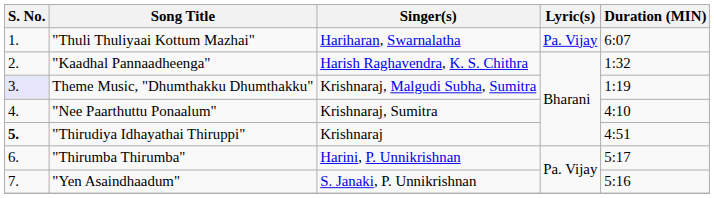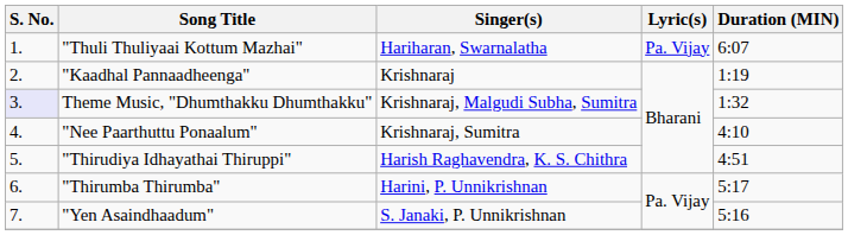"Kaadhal Pannaadheenga" | Singer(s): Harish Raghavendra, K. S. Chithra -> Krishnaraj
"Kaadhal Pannaadheenga" | Duration (MIN): 1:32 -> 1:19
Theme Music, "Dhumthakku Dhumthakku" | Duration (MIN): 1:19 -> 1:32
"Thirudiya Idhayathai Thiruppi" | S. No.: bold -> normal
"Thirudiya Idhayathai Thiruppi" | Singer(s): Krishnaraj -> Harish Raghavendra, K. S. Chithra
